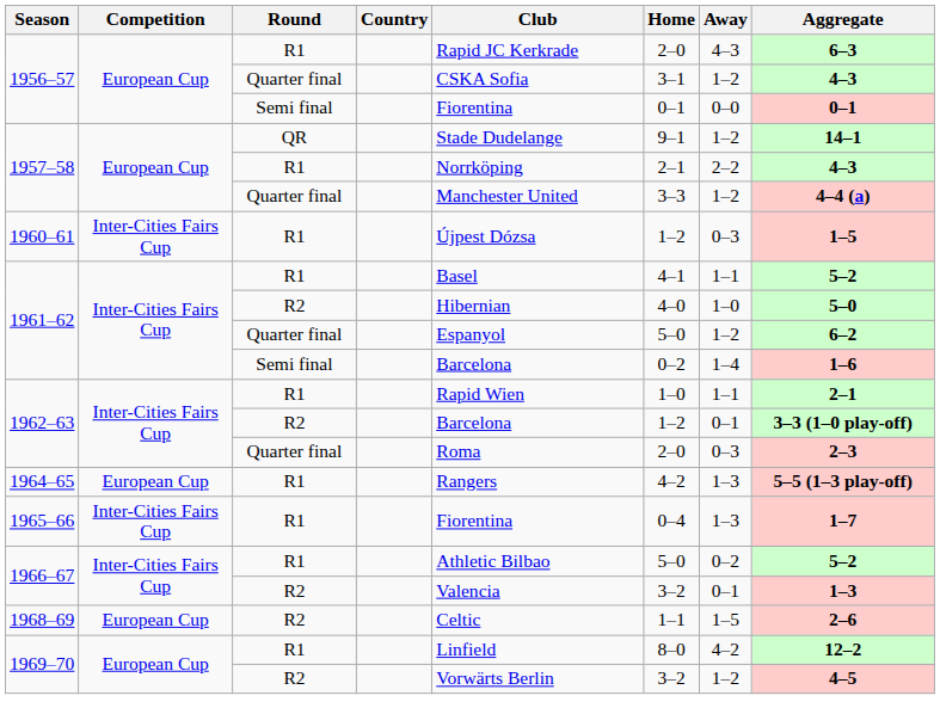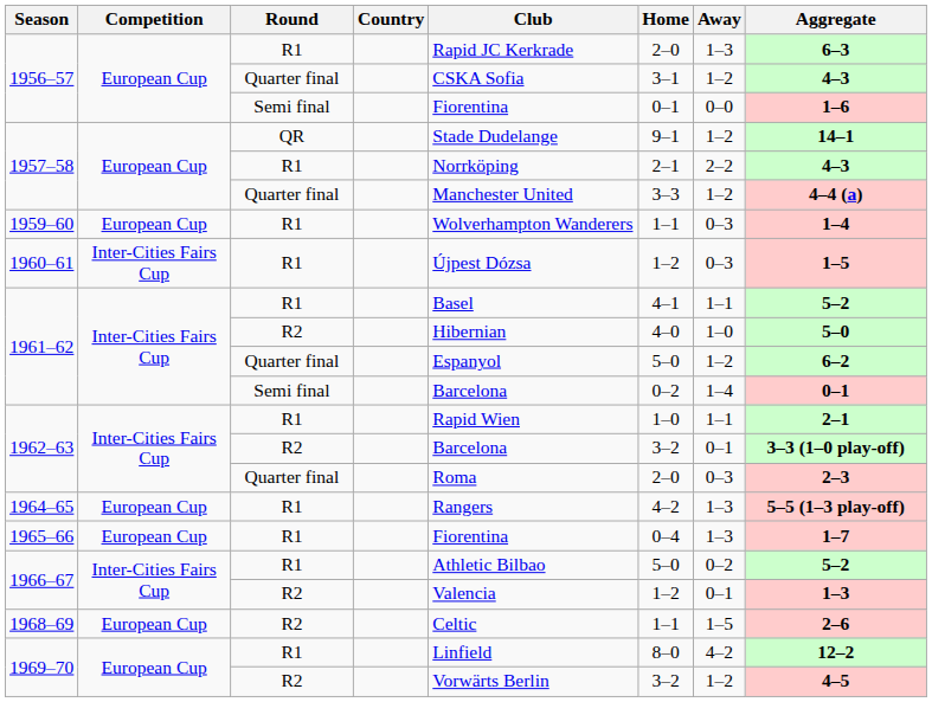1956–57 / R1 | Away: 4–3 -> 1–3
1956–57 / Semi final | Aggregate: 0–1 -> 1–6
+ row: 1959–60 | European Cup | R1 | Wolverhampton Wanderers | 1–1 | 0–3 | 1–4
1961–62 / Semi final | Aggregate: 1–6 -> 0–1
1962–63 / R2 | Home: 1–2 -> 3–2
1965–66 | Competition: Inter-Cities Fairs Cup -> European Cup
1966–67 / R2 | Home: 3–2 -> 1–2
